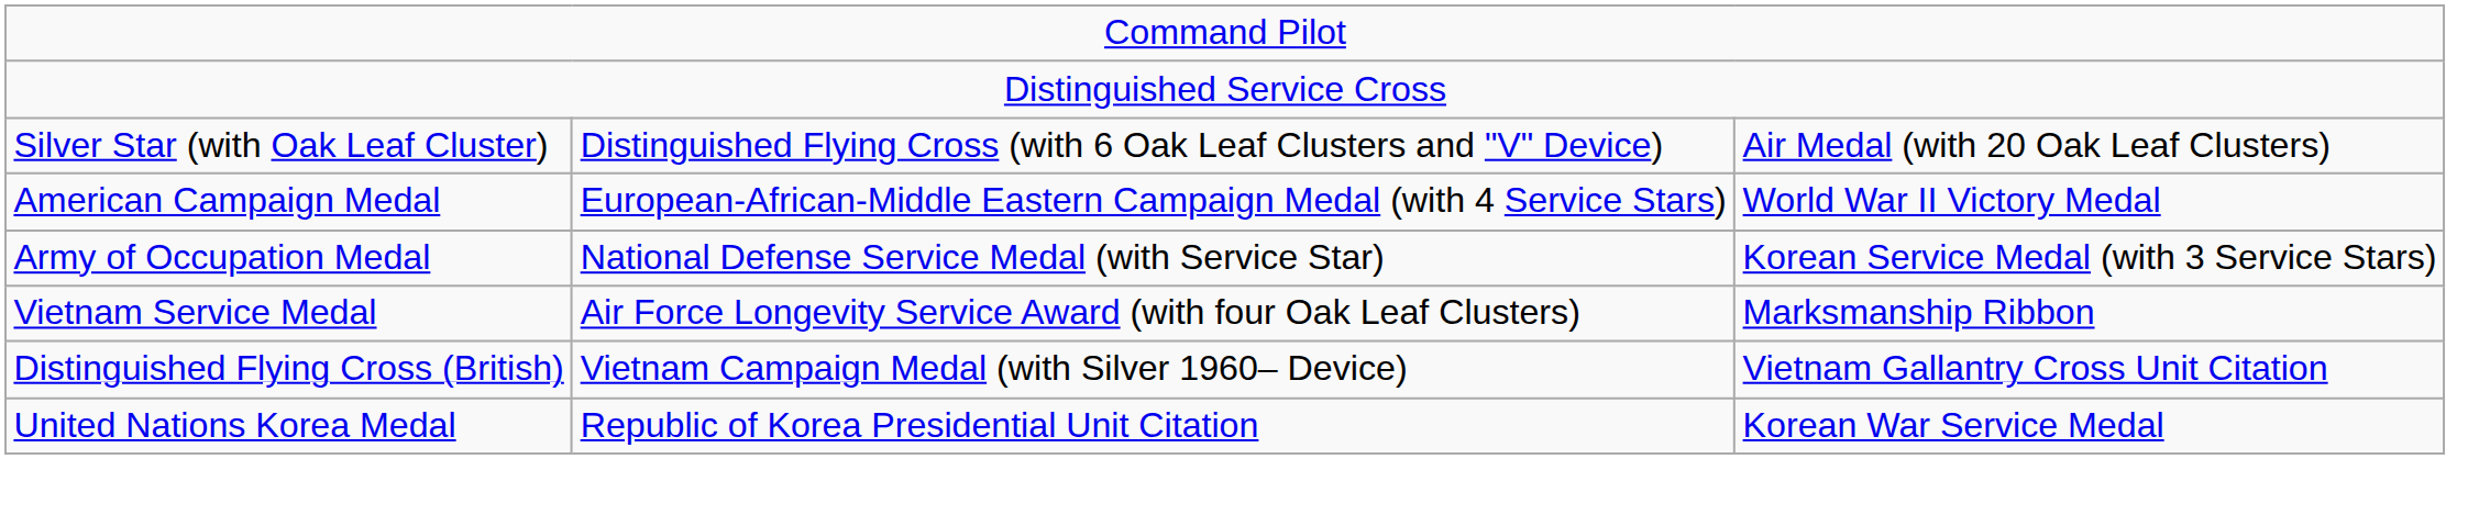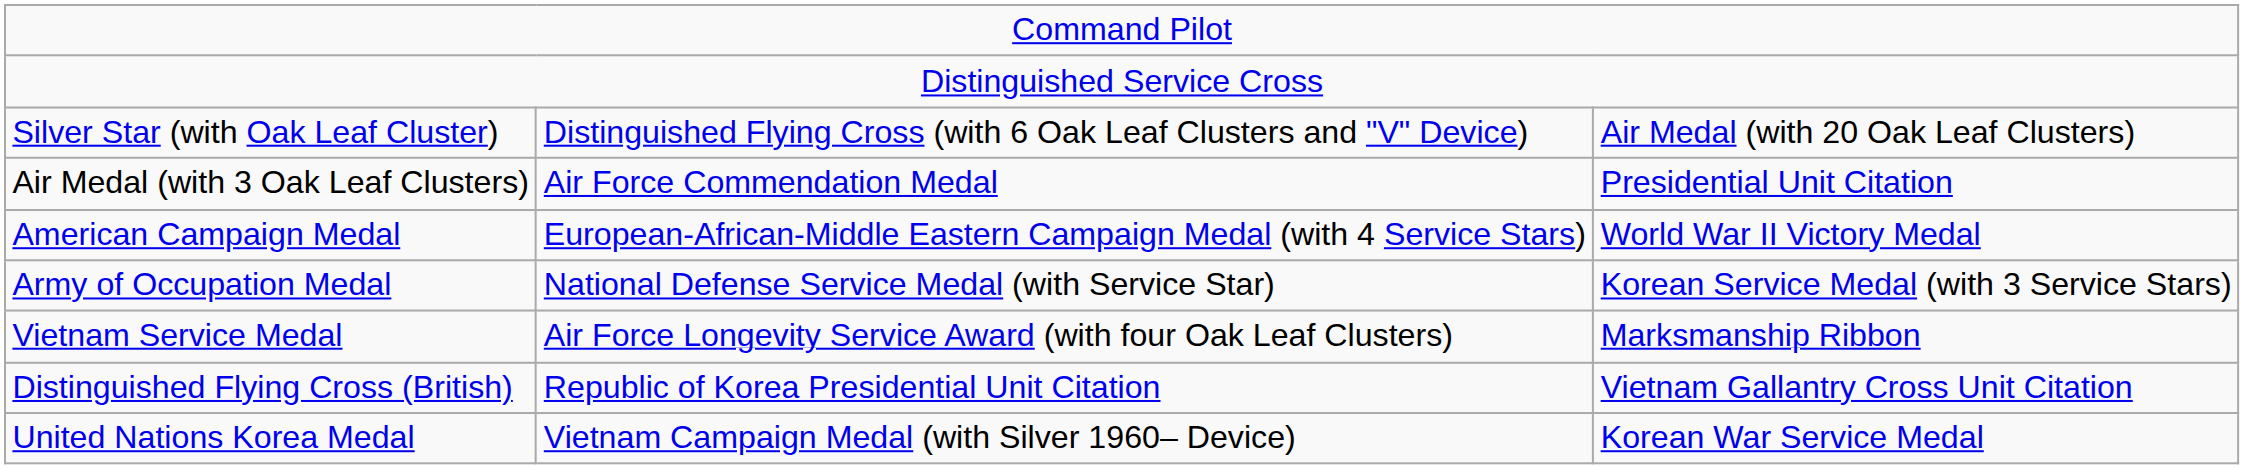+ row: Air Medal (with 3 Oak Leaf Clusters) | Air Force Commendation Medal | Presidential Unit Citation
Distinguished Flying Cross (British) | column 2: Vietnam Campaign Medal (with Silver 1960– Device) -> Republic of Korea Presidential Unit Citation
United Nations Korea Medal | column 2: Republic of Korea Presidential Unit Citation -> Vietnam Campaign Medal (with Silver 1960– Device)
